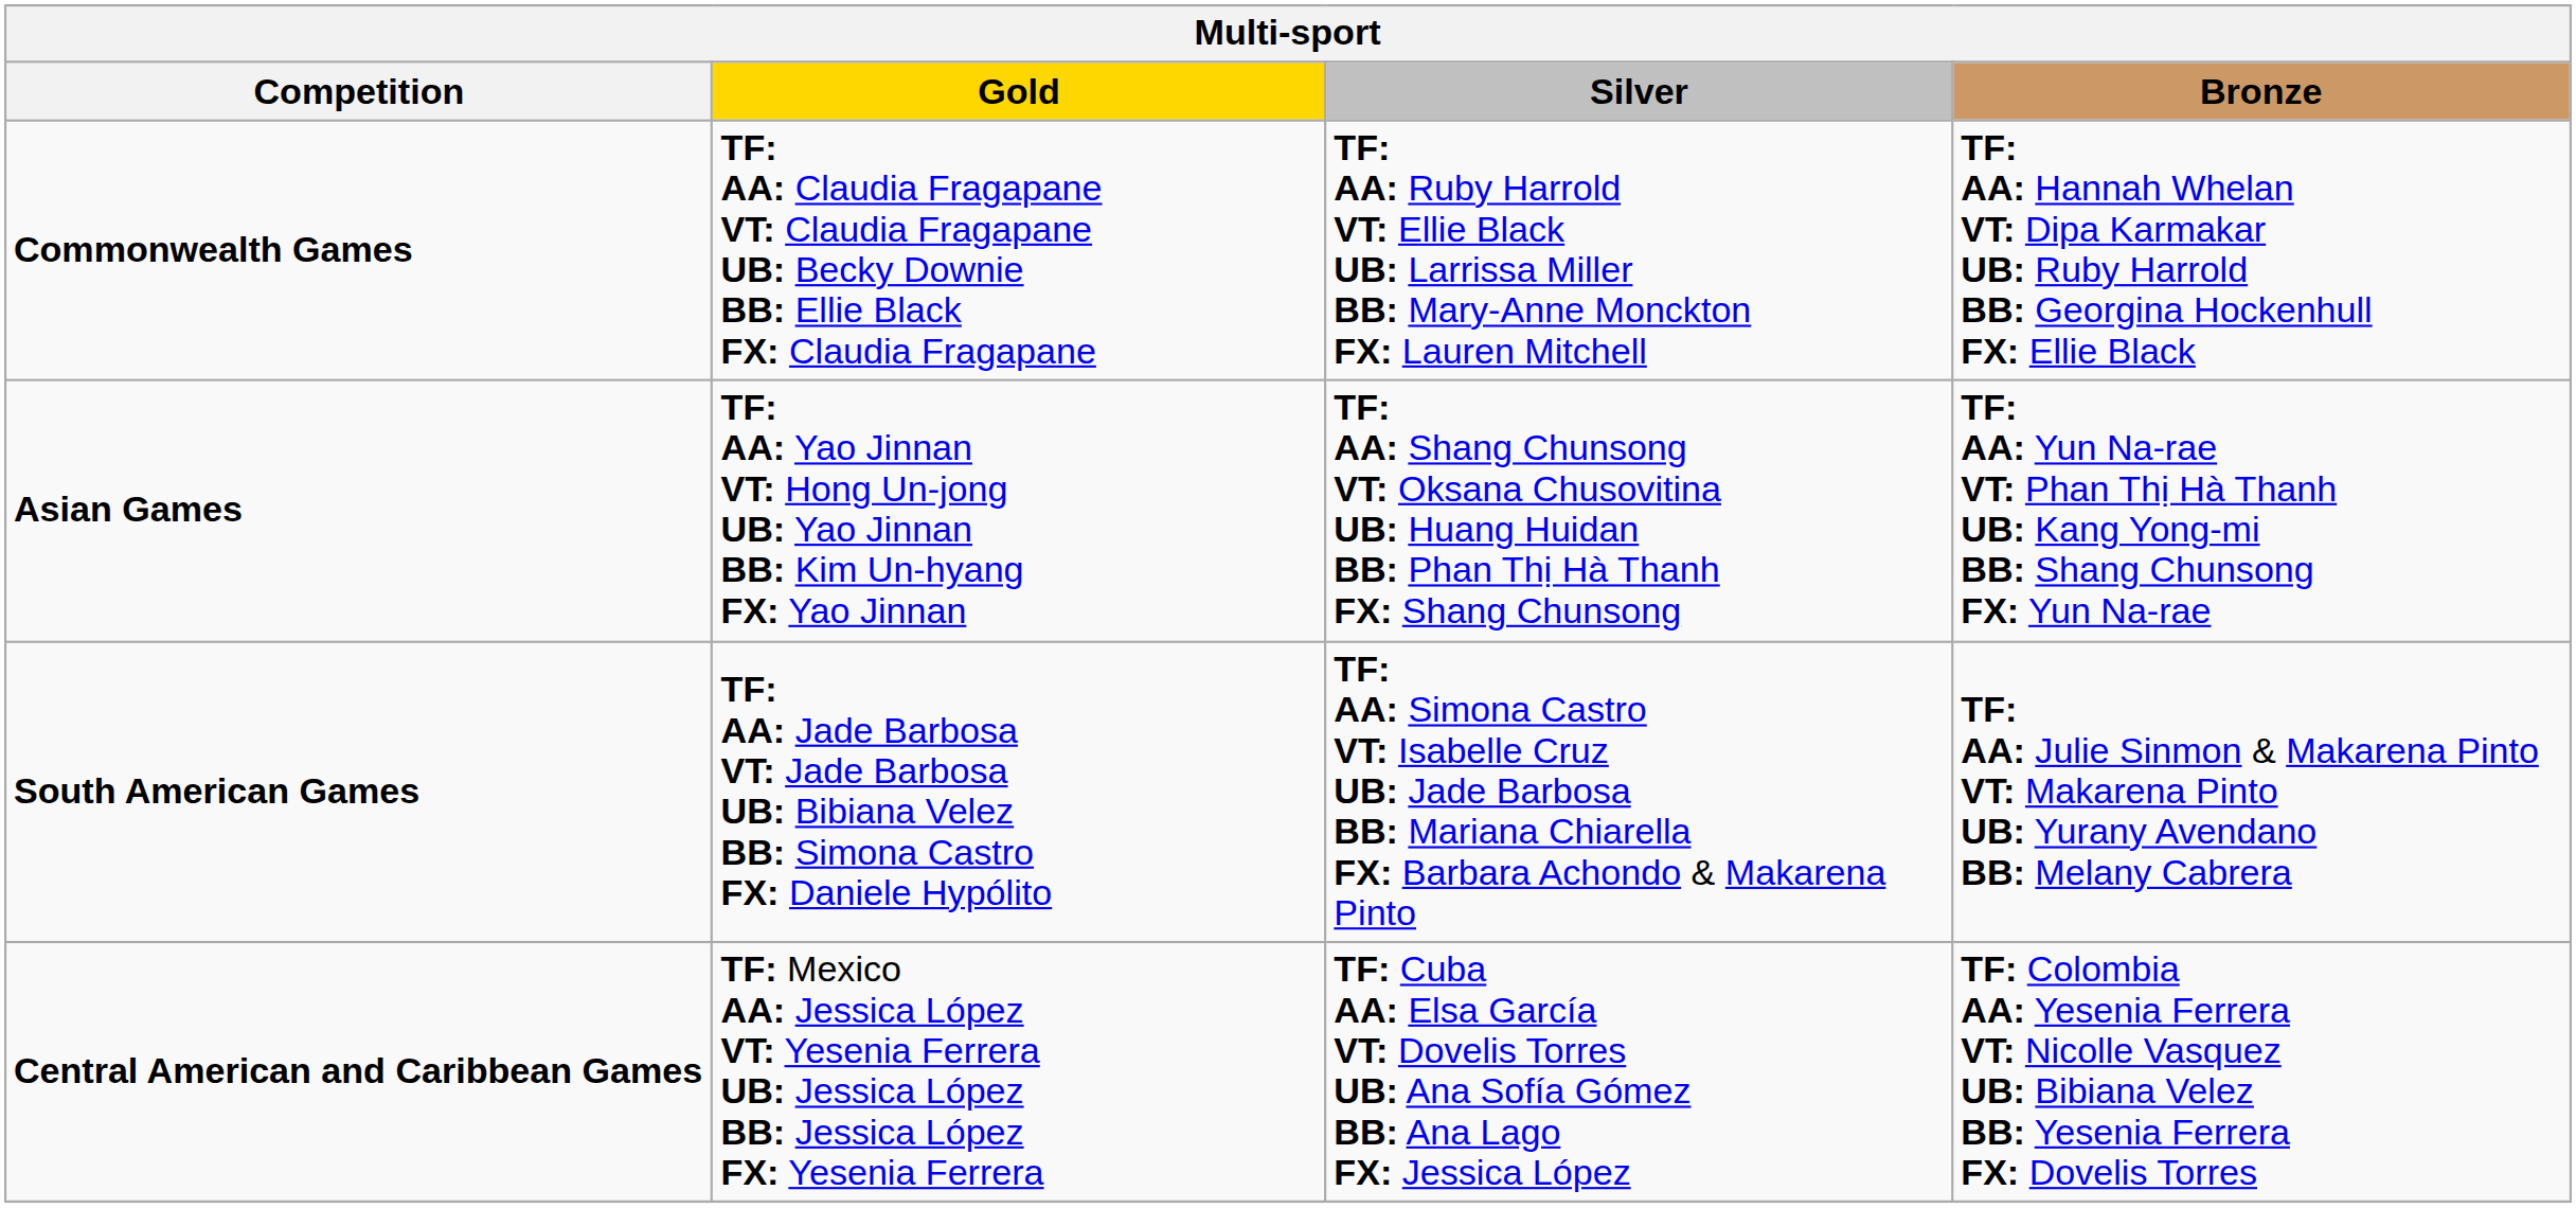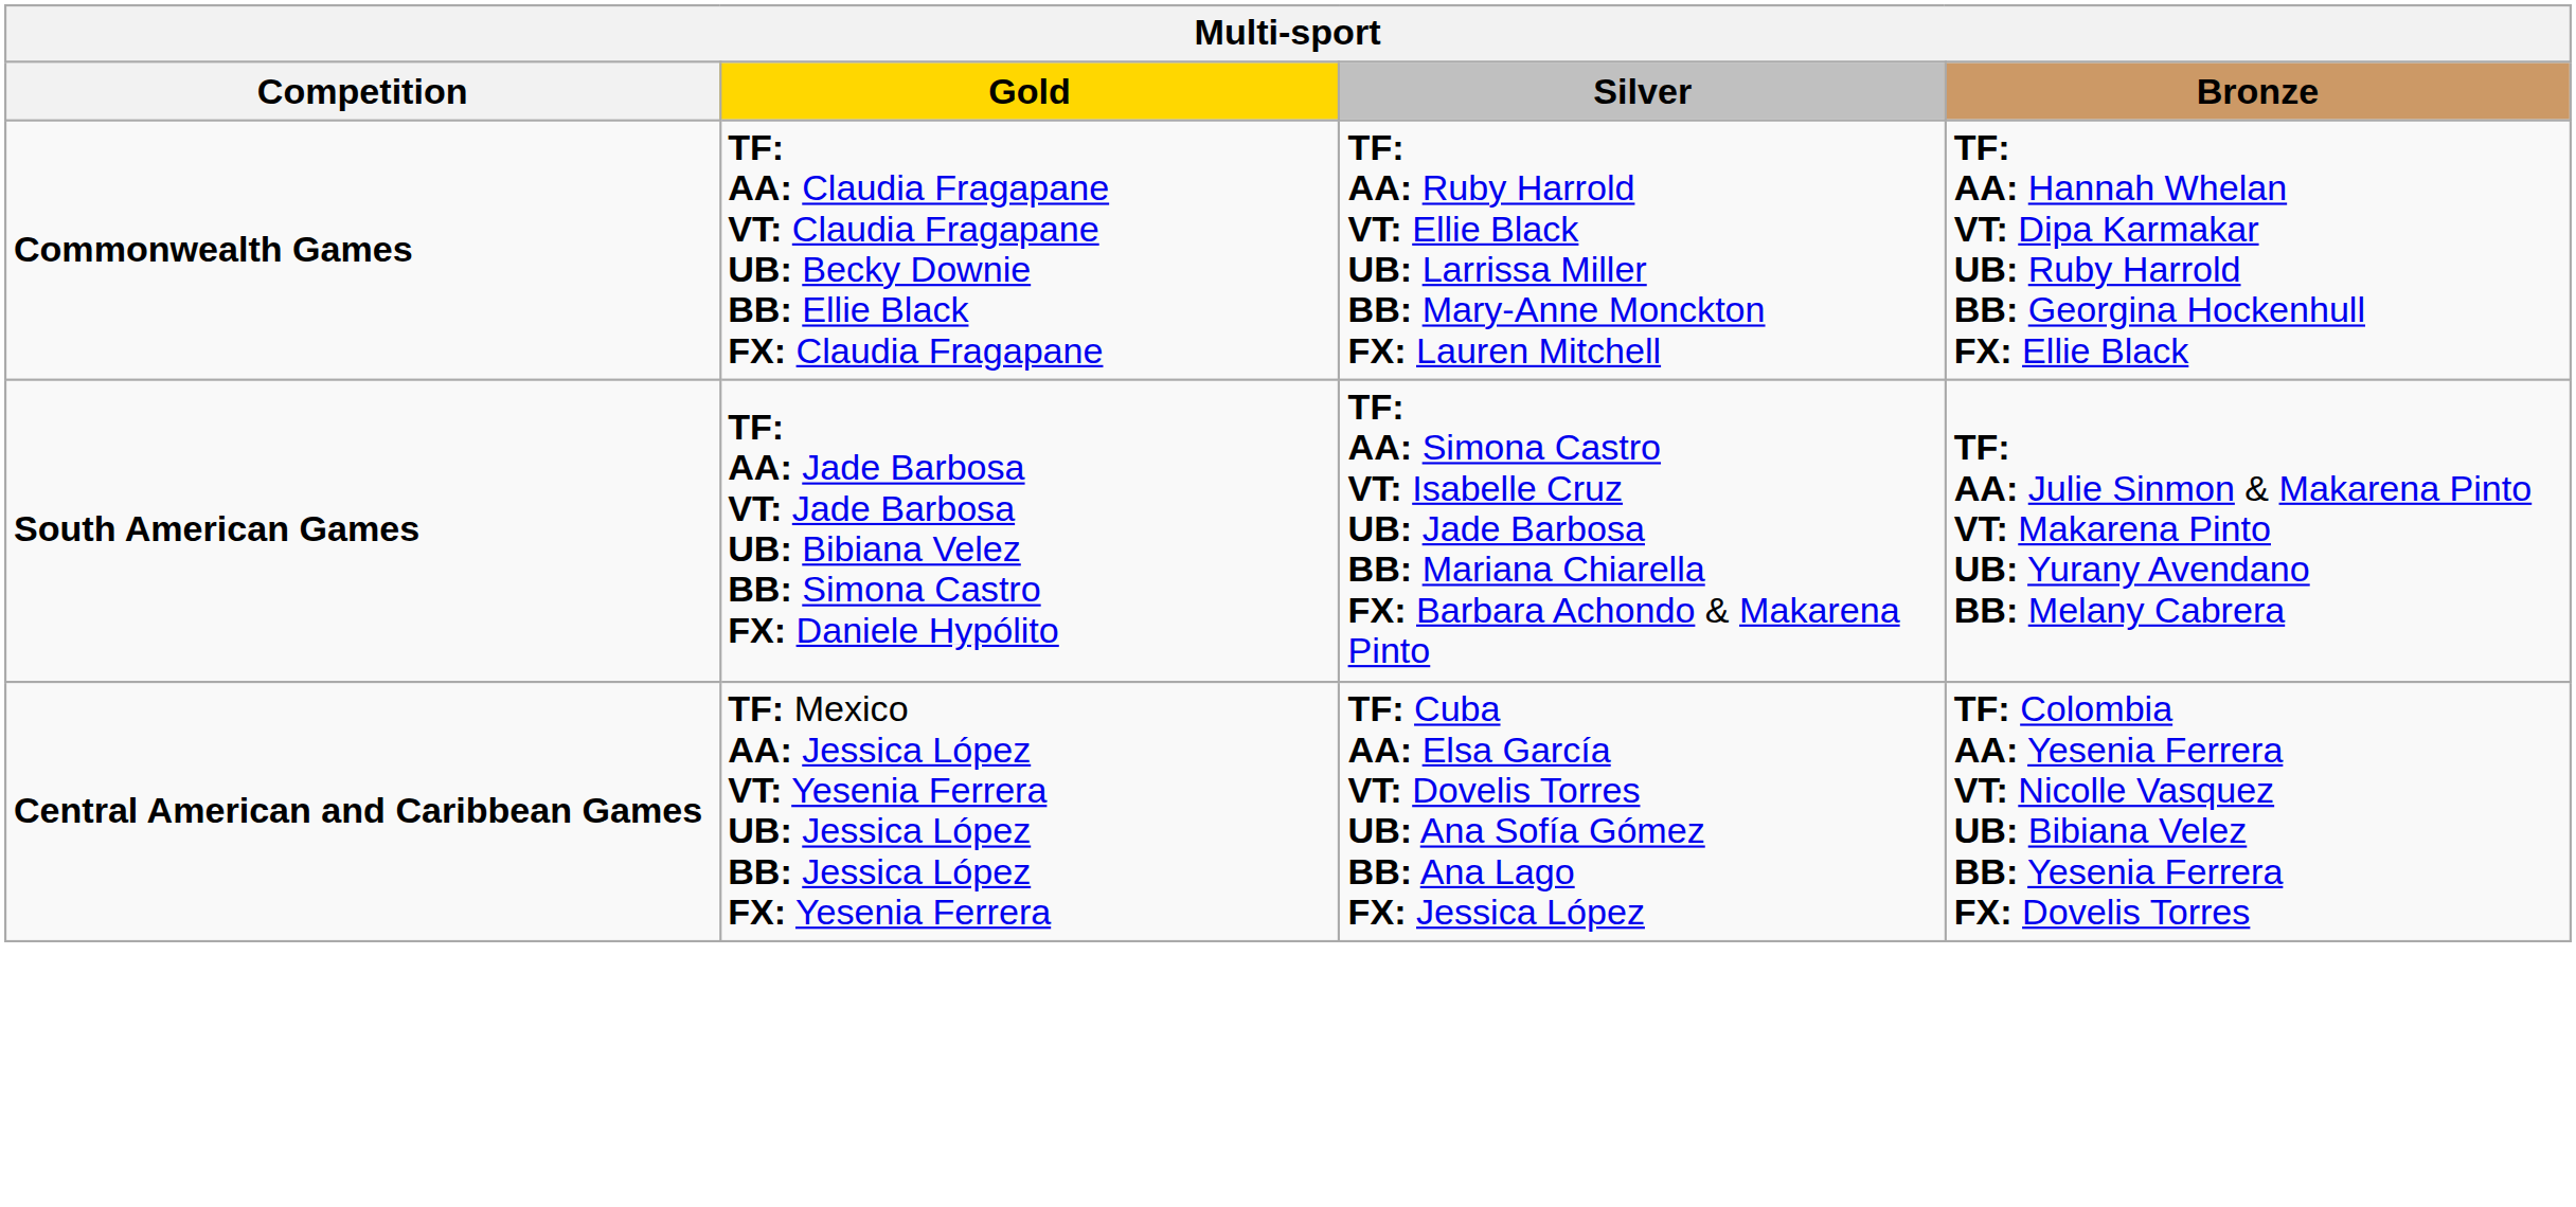- row: Asian Games | TF: AA: Yao Jinnan VT: Hong Un-jong UB: Yao Jinnan BB: Kim Un-hyang FX: Yao Jinnan | TF: AA: Shang Chunsong VT: Oksana Chusovitina UB: Huang Huidan BB: Phan Thị Hà Thanh FX: Shang Chunsong | TF: AA: Yun Na-rae VT: Phan Thị Hà Thanh UB: Kang Yong-mi BB: Shang Chunsong FX: Yun Na-rae
